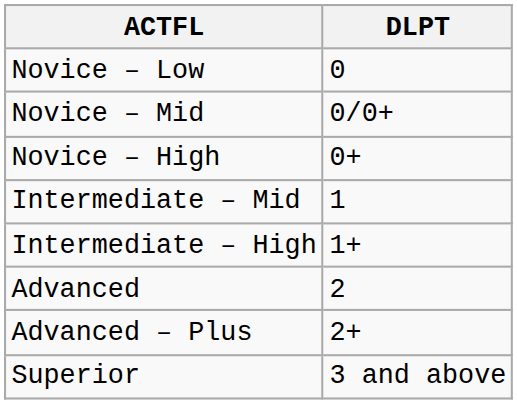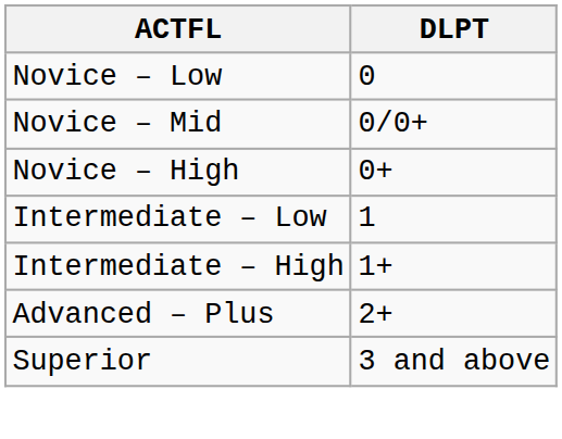+ row: Intermediate – Low | 1
- row: Intermediate – Mid | 1
- row: Advanced | 2
